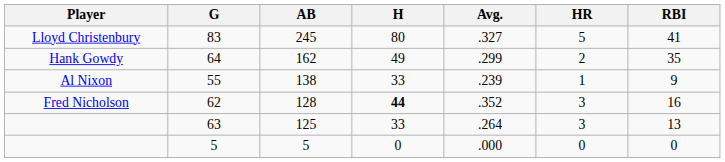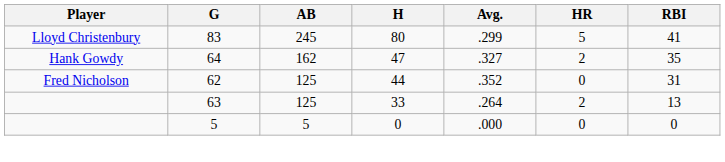83 | Avg.: .327 -> .299
64 | H: 49 -> 47
64 | Avg.: .299 -> .327
- row: Al Nixon | 55 | 138 | 33 | .239 | 1 | 9
62 | AB: 128 -> 125
62 | H: bold -> normal
62 | HR: 3 -> 0
62 | RBI: 16 -> 31
63 | HR: 3 -> 2
